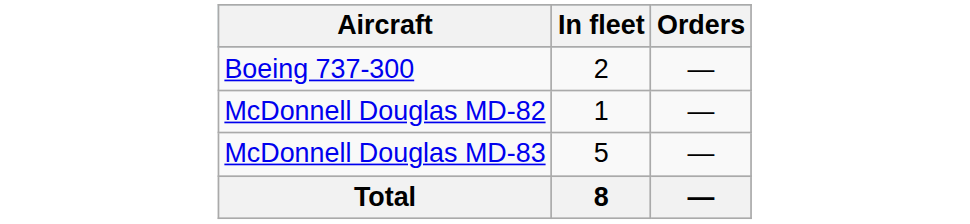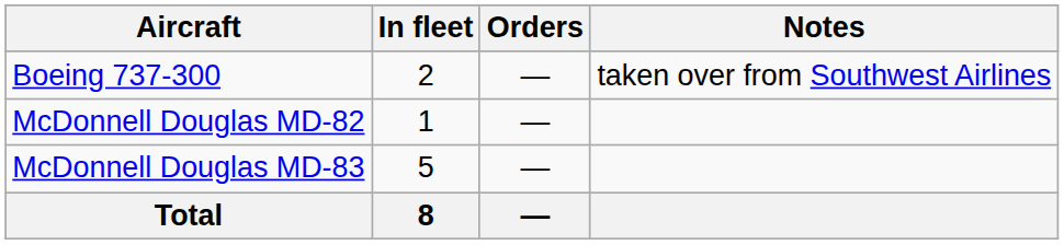+ column: Notes | taken over from Southwest Airlines
